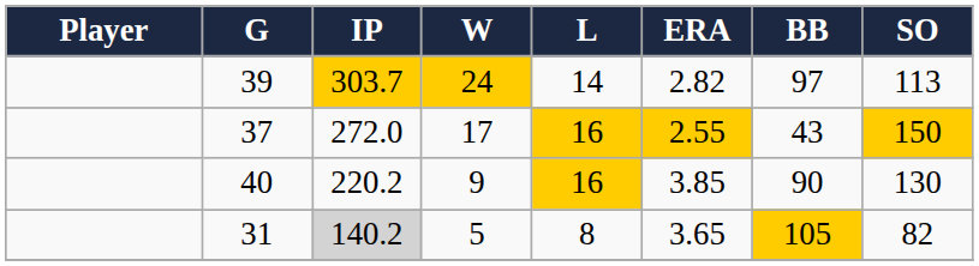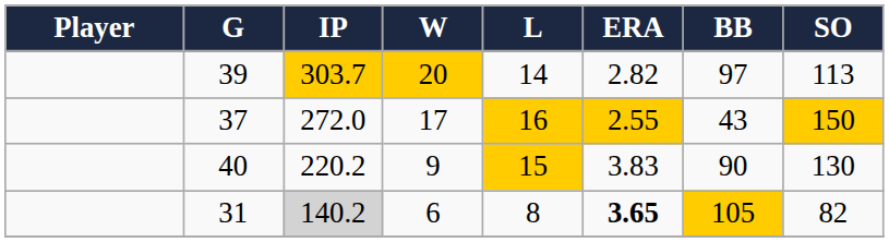39 | W: 24 -> 20
40 | L: 16 -> 15
40 | ERA: 3.85 -> 3.83
31 | W: 5 -> 6
31 | ERA: normal -> bold
